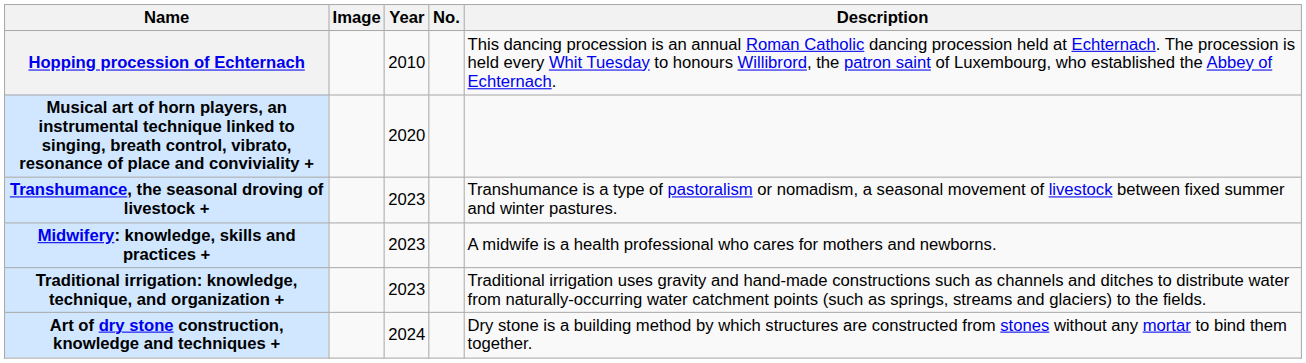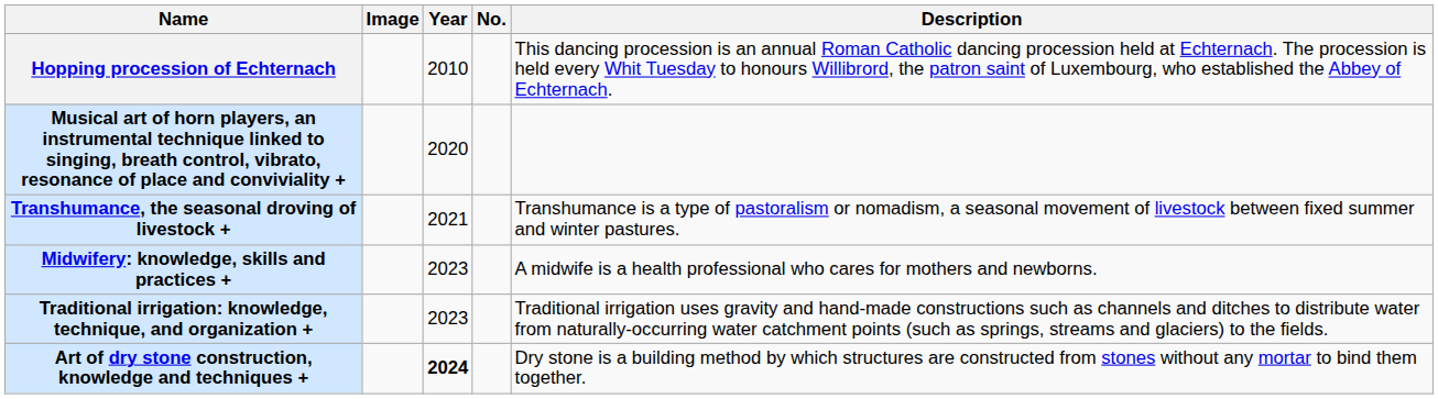Transhumance, the seasonal droving of livestock + | Year: 2023 -> 2021
Art of dry stone construction, knowledge and techniques + | Year: normal -> bold
